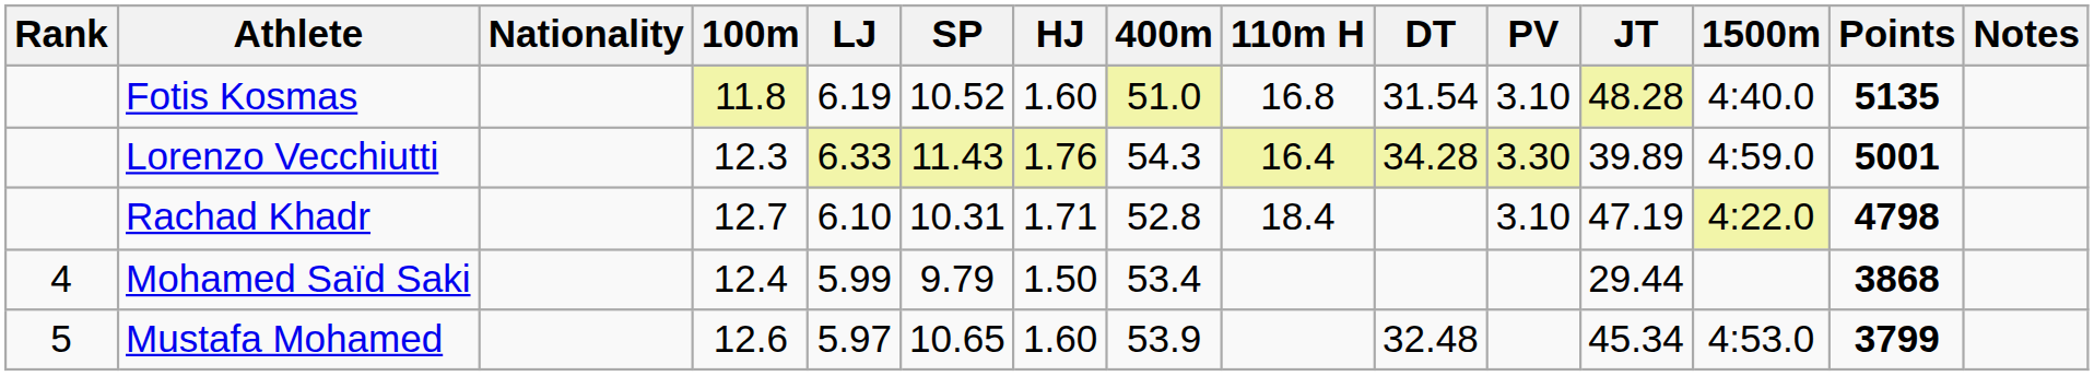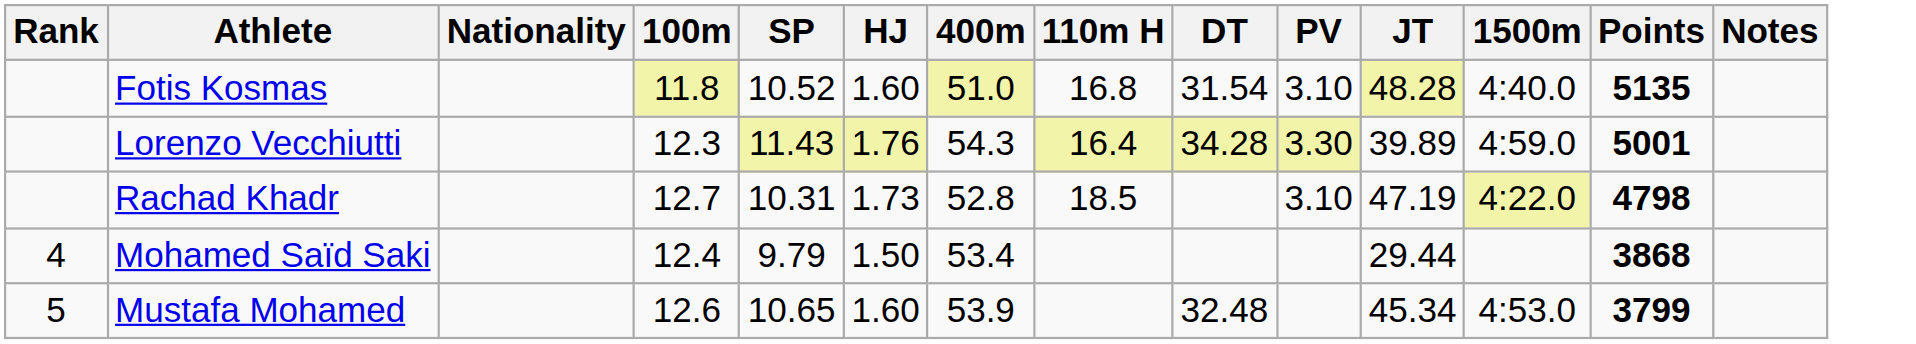- column: LJ | 6.19 | 6.33 | 6.10 | 5.99 | 5.97
Rachad Khadr | HJ: 1.71 -> 1.73
Rachad Khadr | 110m H: 18.4 -> 18.5
